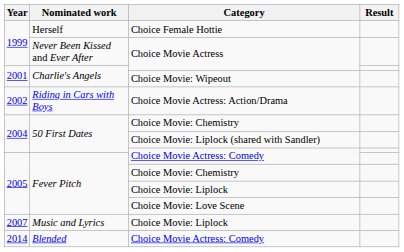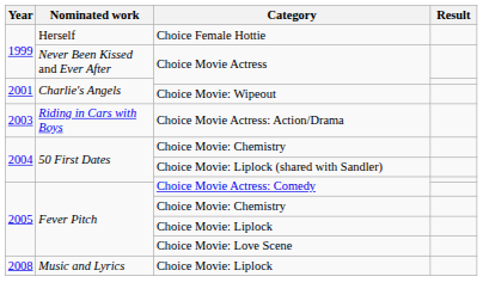Choice Movie Actress: Action/Drama | Year: 2002 -> 2003
Music and Lyrics / Choice Movie: Liplock | Year: 2007 -> 2008
- row: 2014 | Blended | Choice Movie Actress: Comedy
